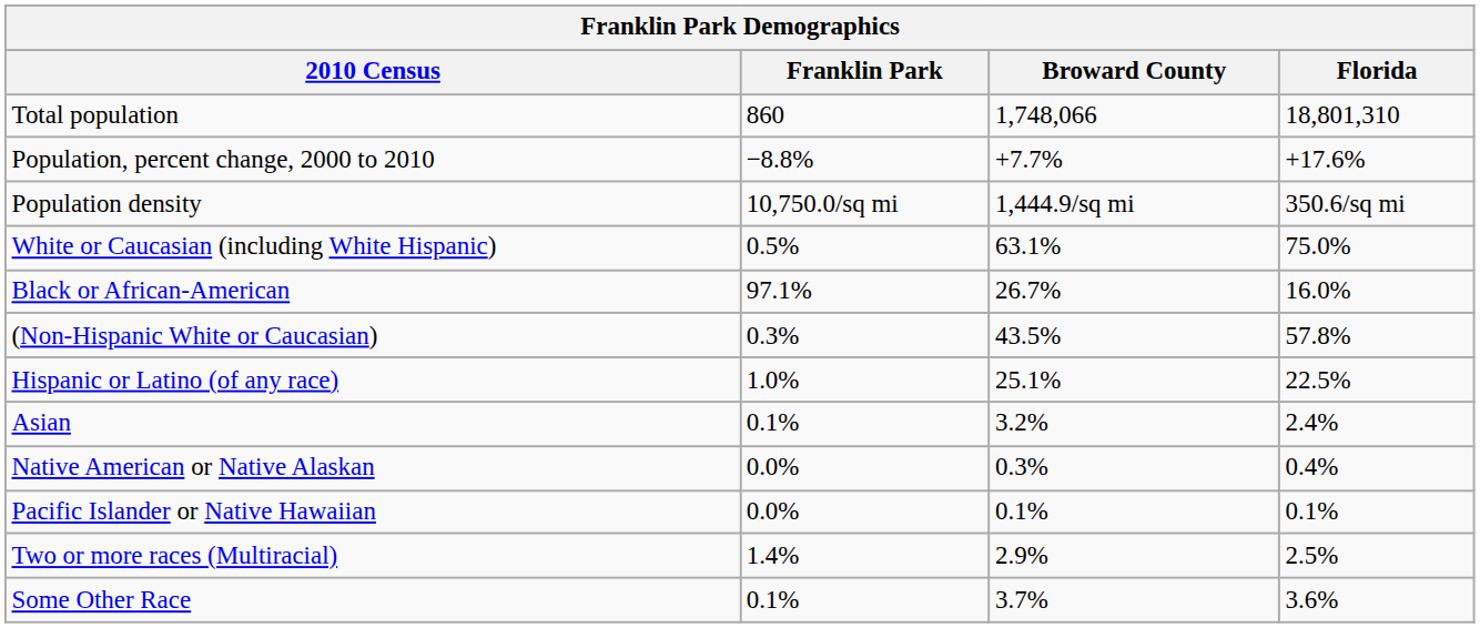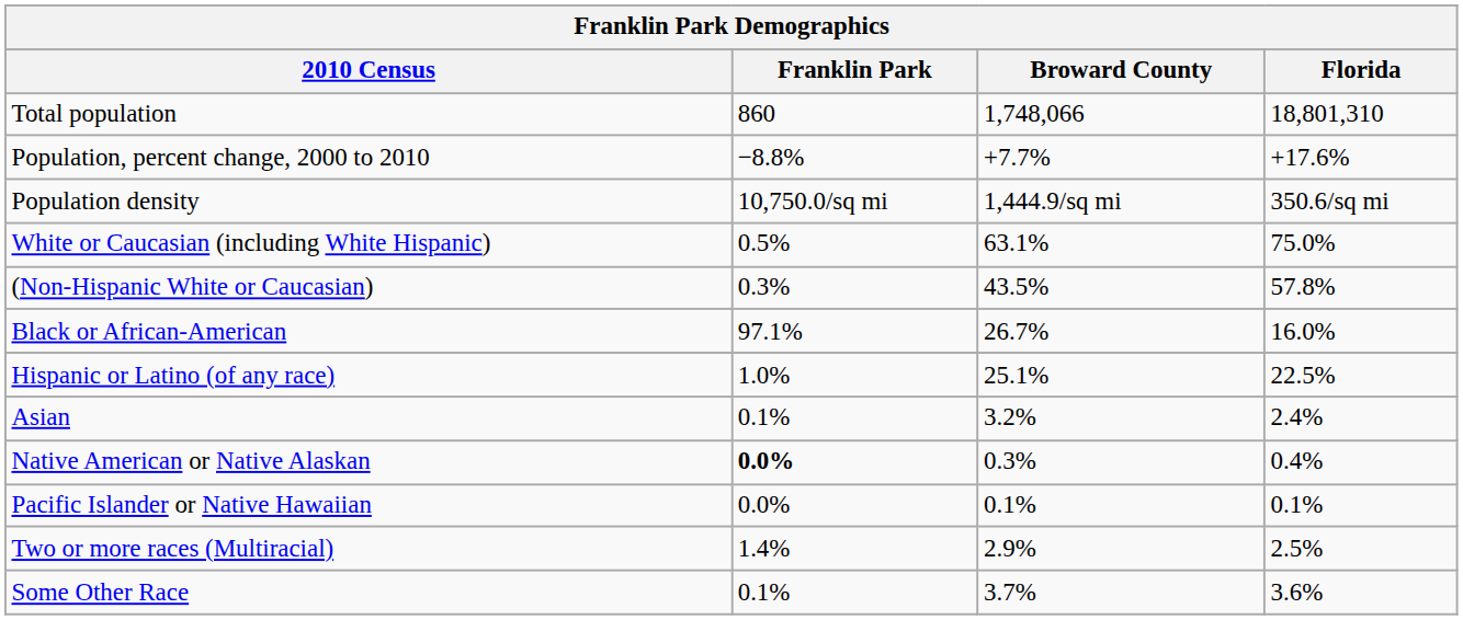rows swapped: (Non-Hispanic White or Caucasian) <-> Black or African-American
Native American or Native Alaskan | Franklin Park: normal -> bold
